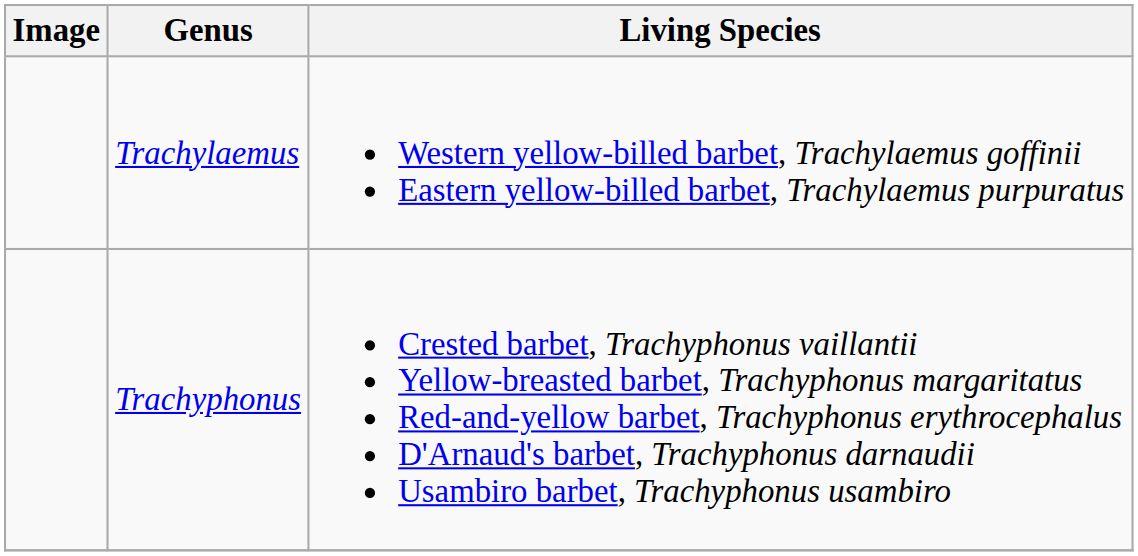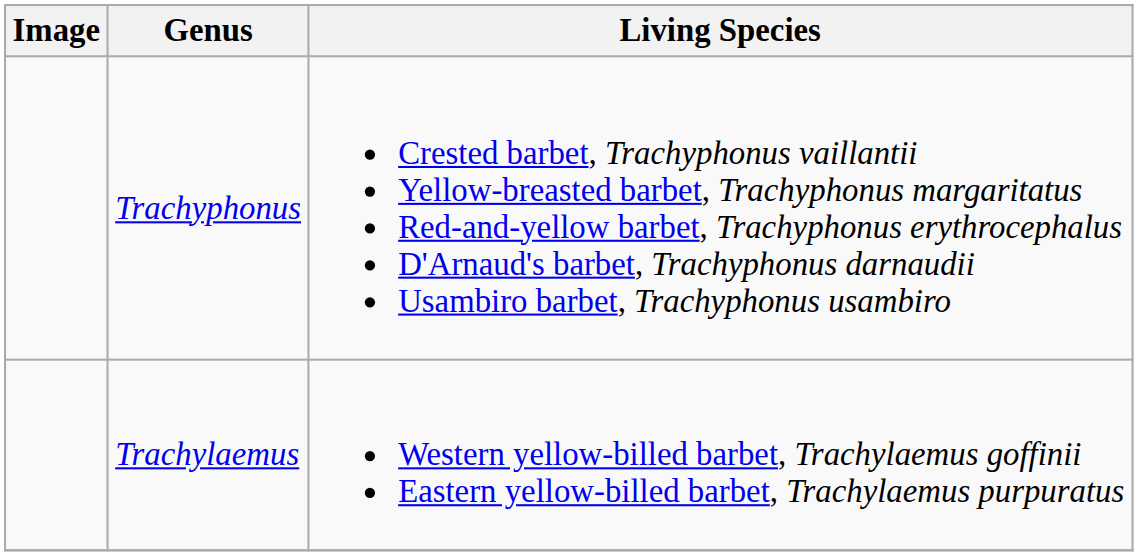rows swapped: Trachylaemus <-> Trachyphonus
